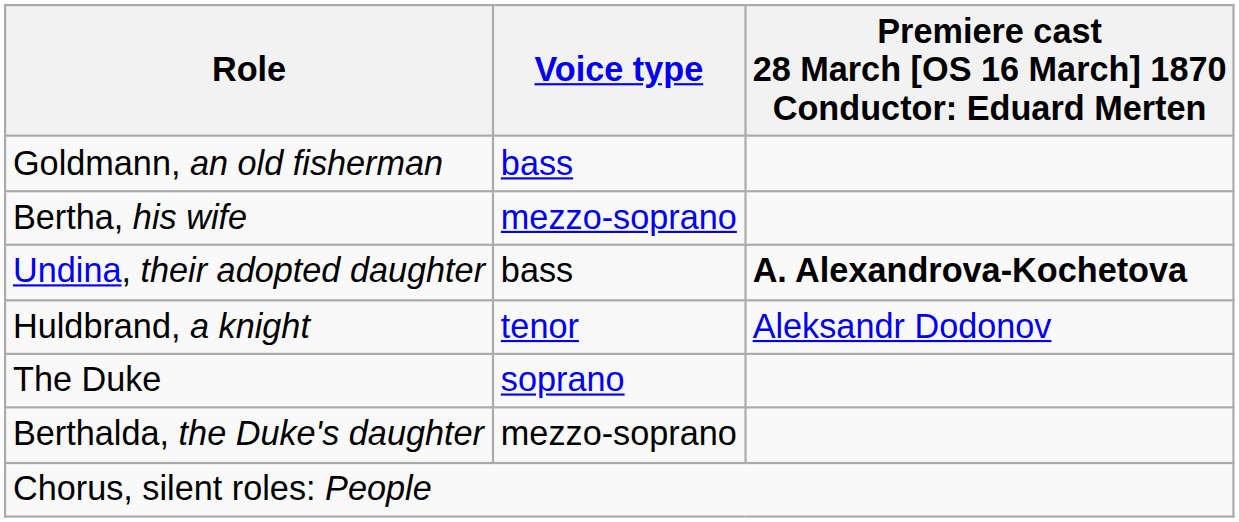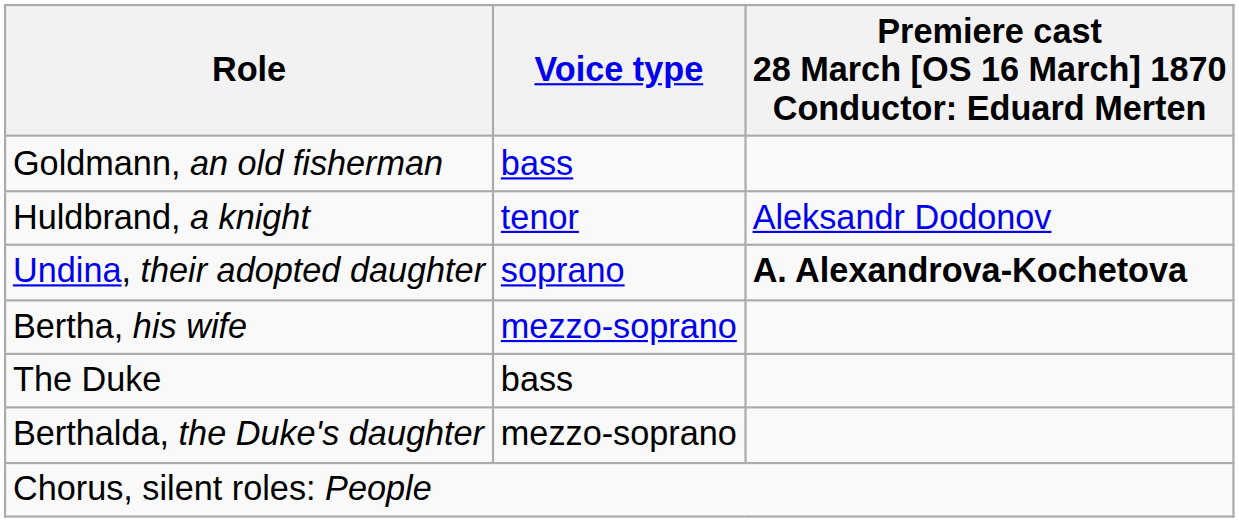rows swapped: Bertha, his wife <-> Huldbrand, a knight
Undina, their adopted daughter | Voice type: bass -> soprano
The Duke | Voice type: soprano -> bass
